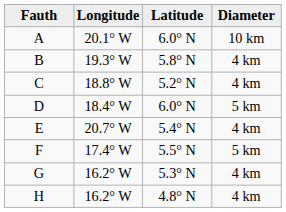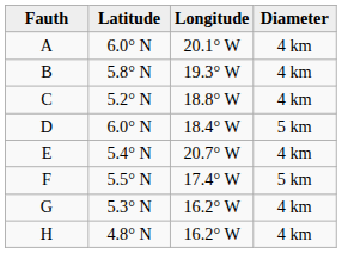columns swapped: Latitude <-> Longitude
A | Diameter: 10 km -> 4 km
